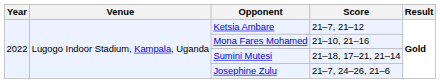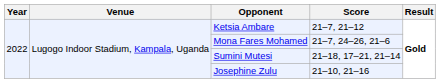Mona Fares Mohamed | Score: 21–10, 21–16 -> 21–7, 24–26, 21–6
Josephine Zulu | Score: 21–7, 24–26, 21–6 -> 21–10, 21–16
